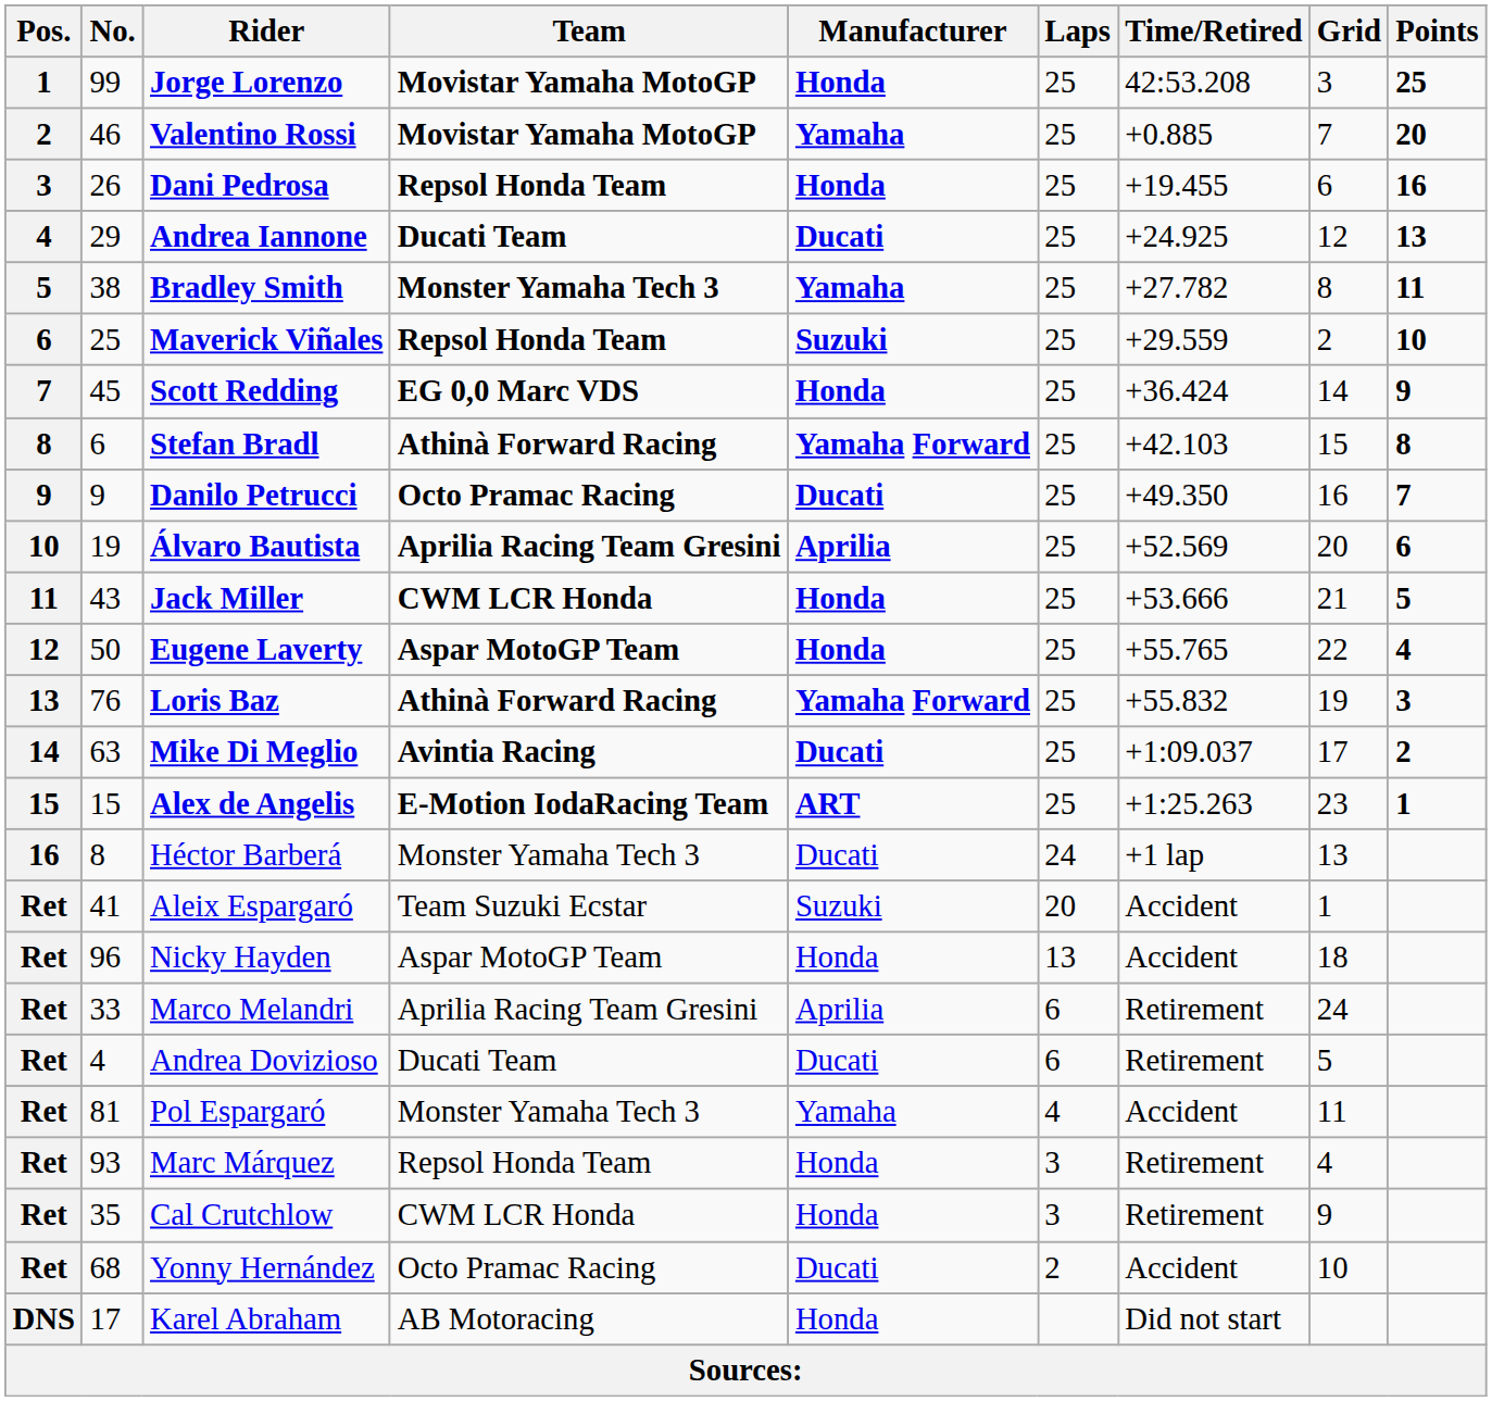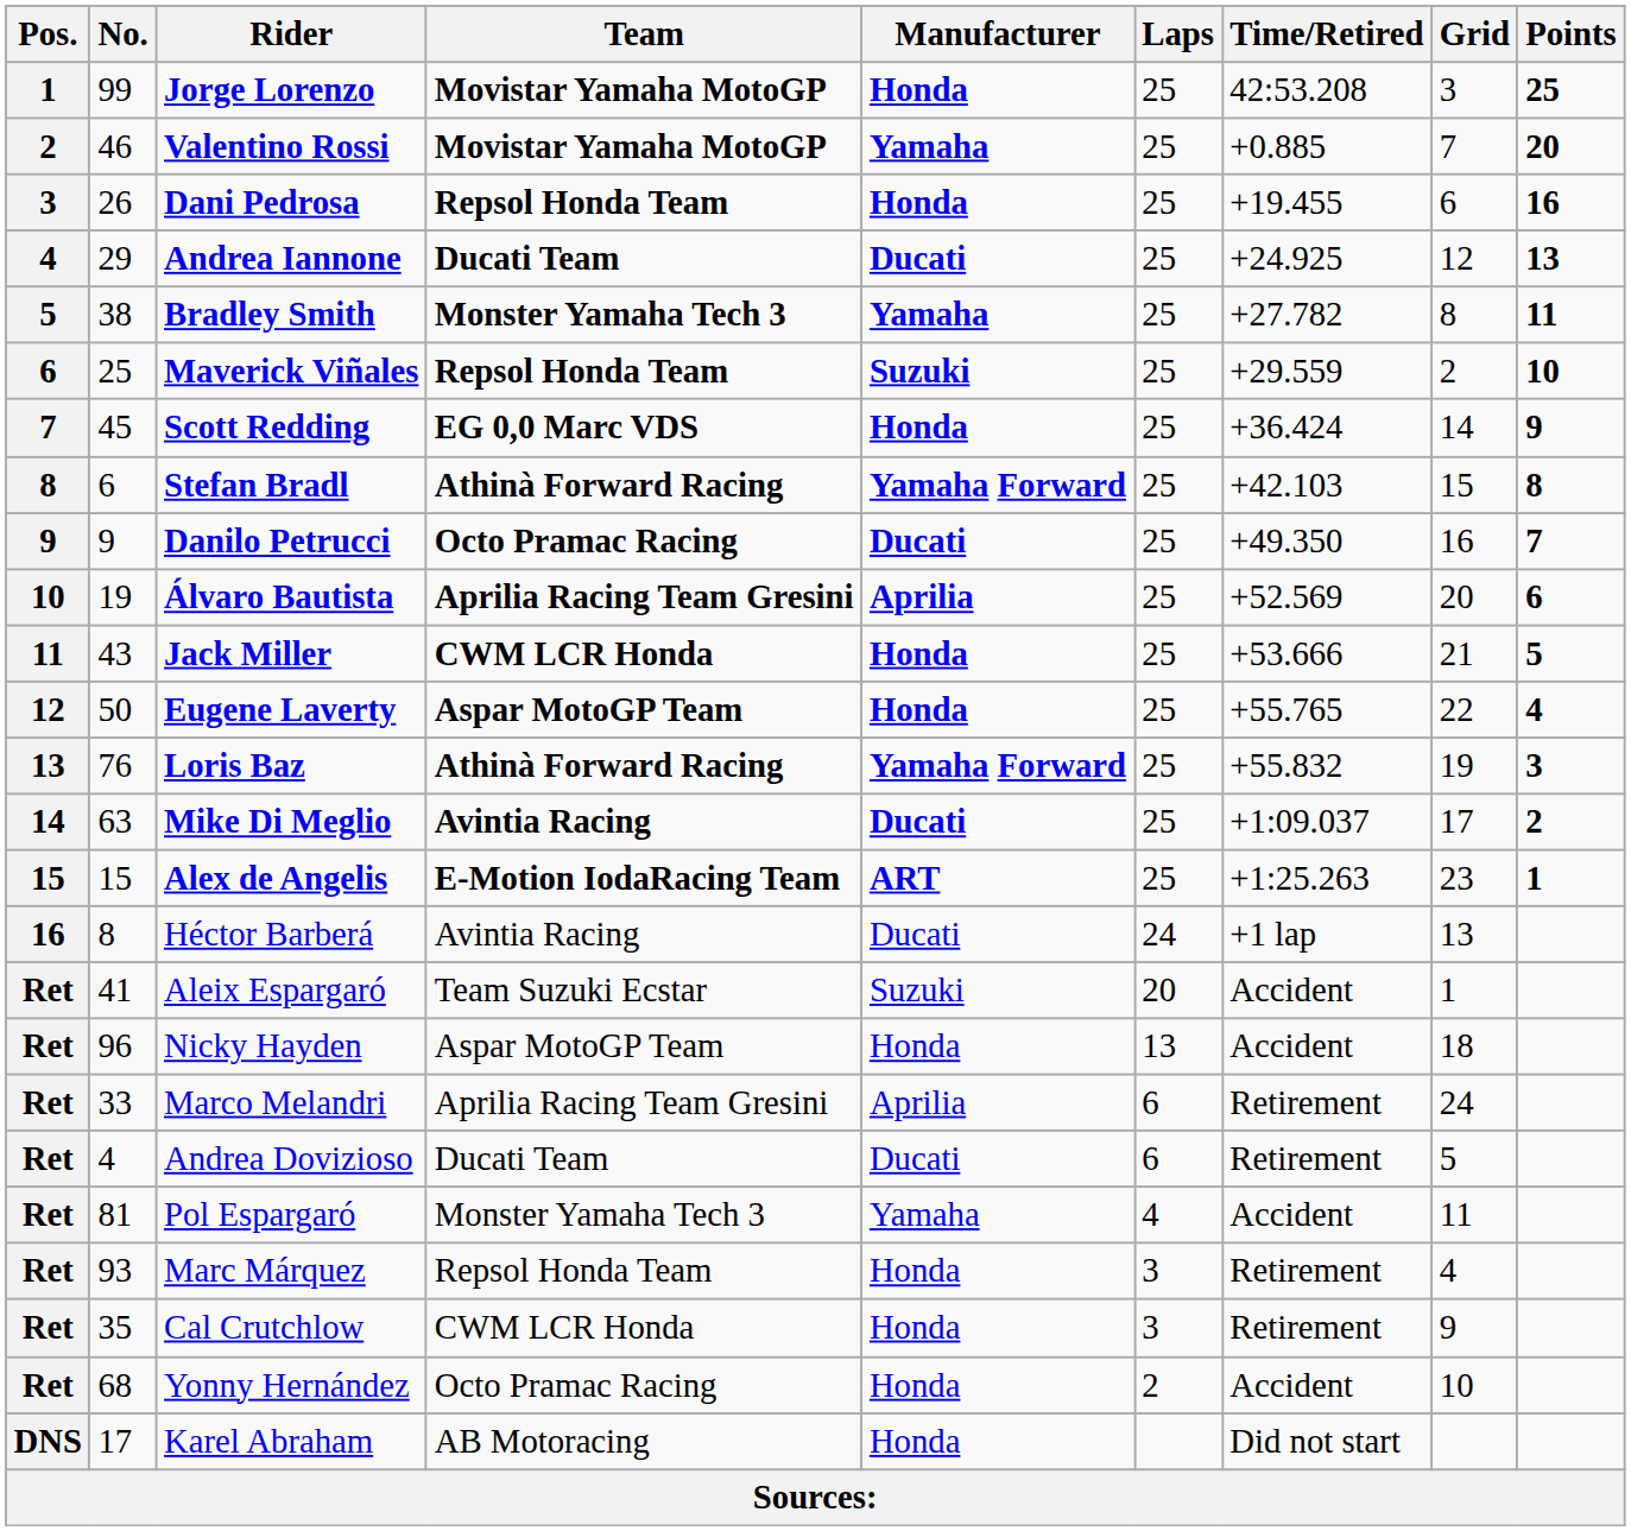Héctor Barberá | Team: Monster Yamaha Tech 3 -> Avintia Racing
Yonny Hernández | Manufacturer: Ducati -> Honda
